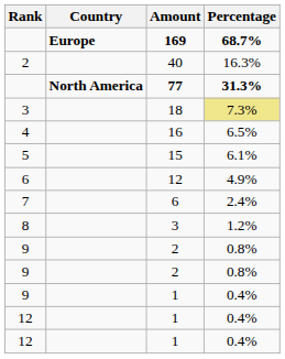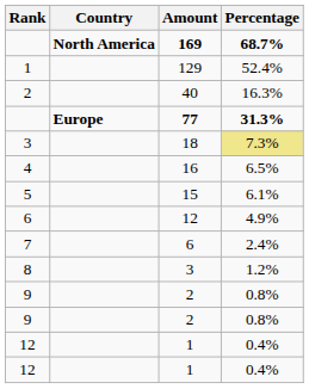169 | Country: Europe -> North America
+ row: 1 | 129 | 52.4%
77 | Country: North America -> Europe
- row: 9 | 1 | 0.4%
